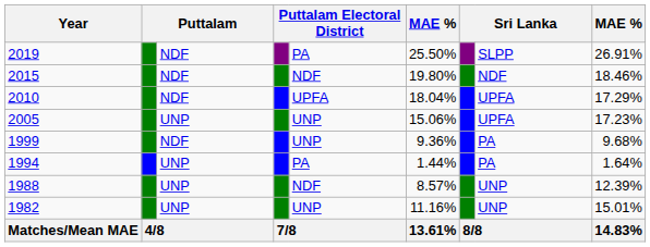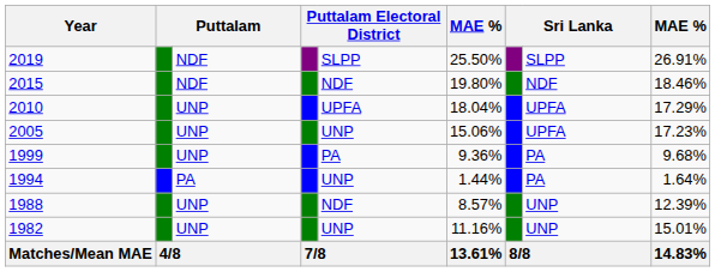2019 | column 5: PA -> SLPP
2010 | column 3: NDF -> UNP
1999 | column 3: NDF -> UNP
1999 | column 5: UNP -> PA
1994 | column 3: UNP -> PA
1994 | column 5: PA -> UNP
